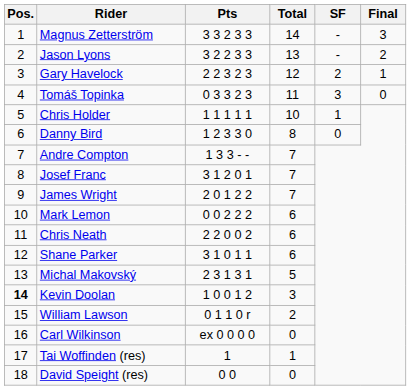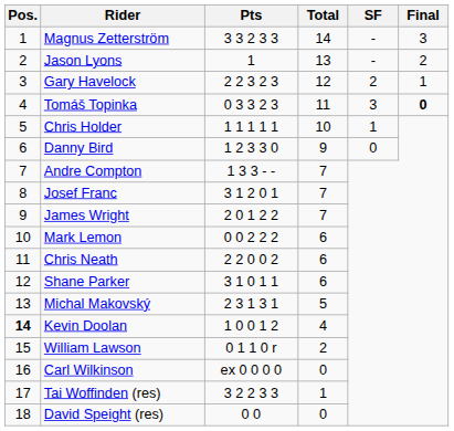Jason Lyons | Pts: 3 2 2 3 3 -> 1
Tomáš Topinka | Final: normal -> bold
Danny Bird | Total: 8 -> 9
Kevin Doolan | Total: 3 -> 4
Tai Woffinden (res) | Pts: 1 -> 3 2 2 3 3
